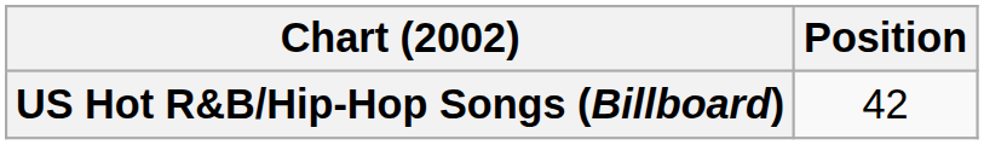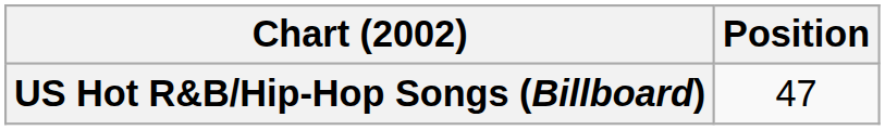US Hot R&B/Hip-Hop Songs (Billboard) | Position: 42 -> 47
